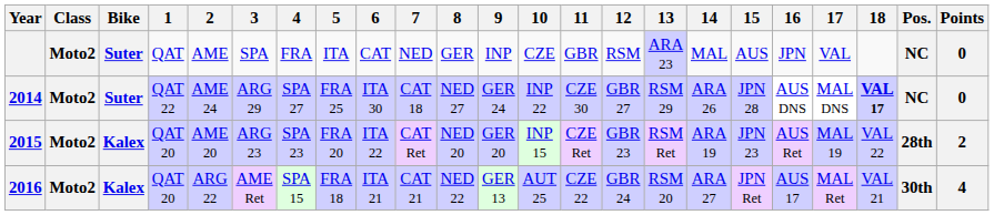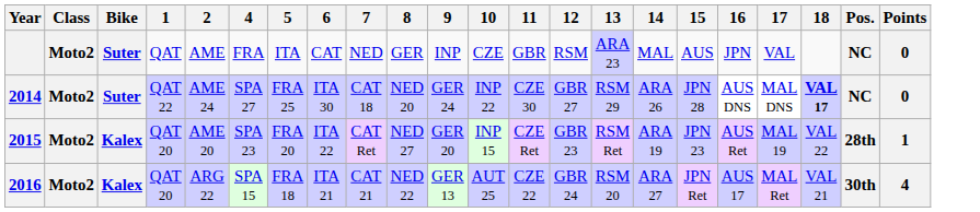- column: 3 | SPA | ARG 29 | ARG 23 | AME Ret
2014 | 8: NED 27 -> NED 20
2015 | 8: NED 20 -> NED 27
2015 | Points: 2 -> 1
